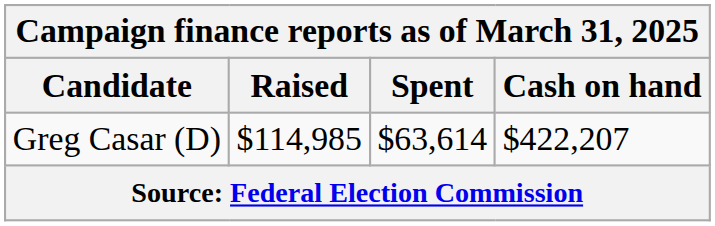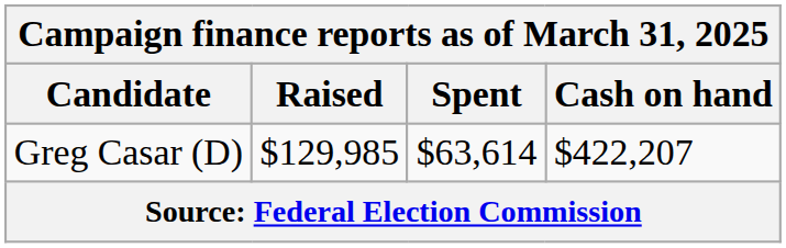Greg Casar (D) | Raised: $114,985 -> $129,985
